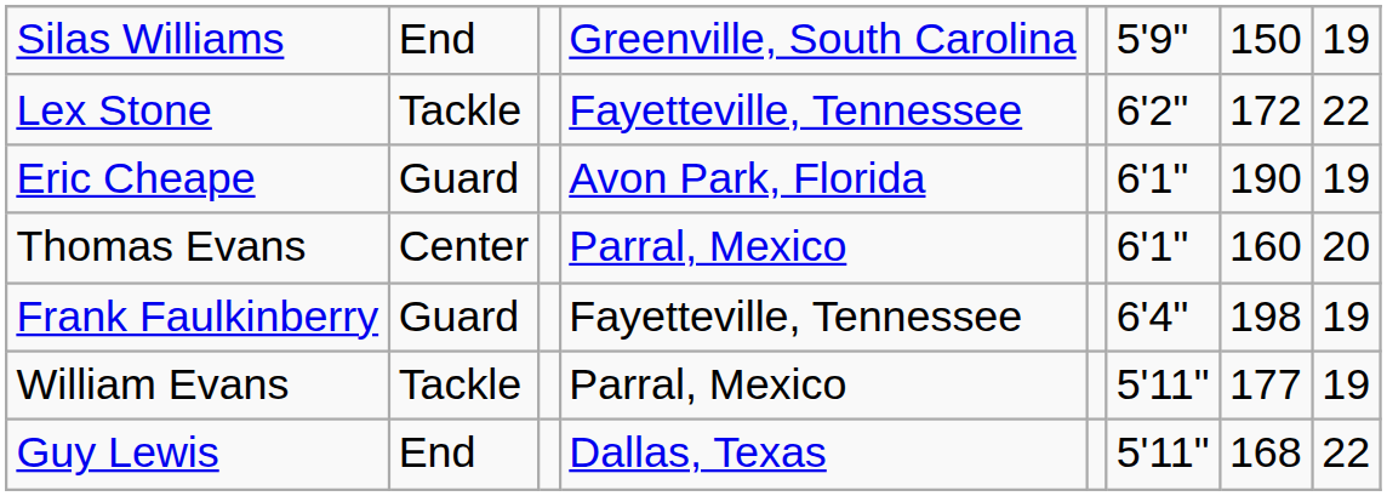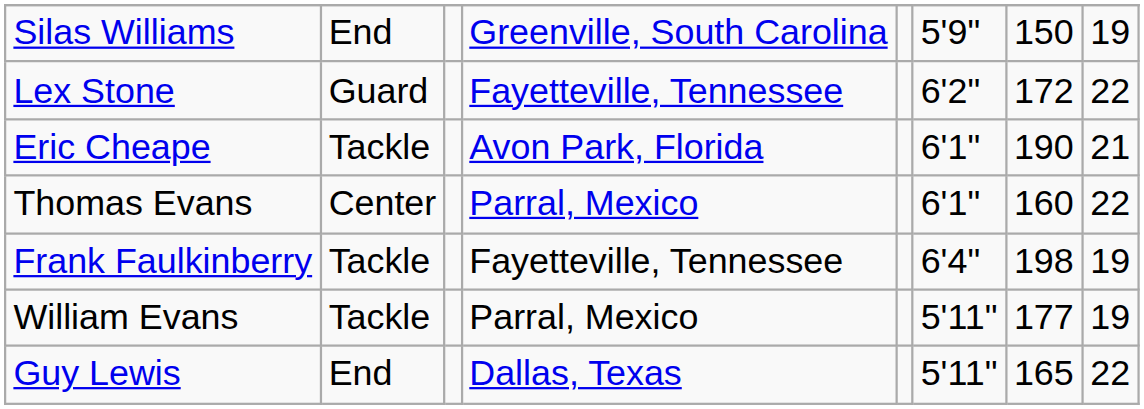Lex Stone | column 2: Tackle -> Guard
Eric Cheape | column 2: Guard -> Tackle
Eric Cheape | column 8: 19 -> 21
Thomas Evans | column 8: 20 -> 22
Frank Faulkinberry | column 2: Guard -> Tackle
Guy Lewis | column 7: 168 -> 165
